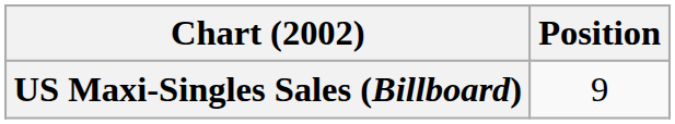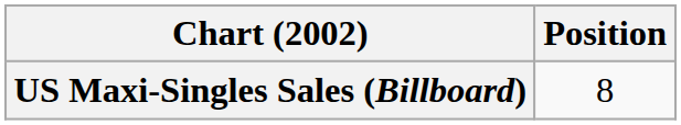US Maxi-Singles Sales (Billboard) | Position: 9 -> 8
